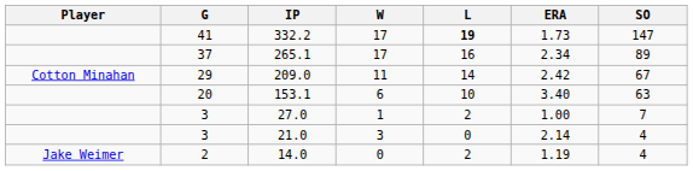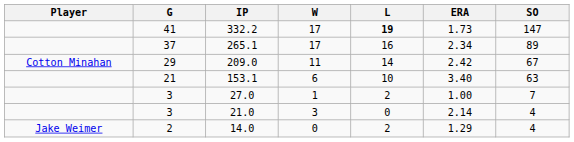153.1 | G: 20 -> 21
14.0 | ERA: 1.19 -> 1.29
